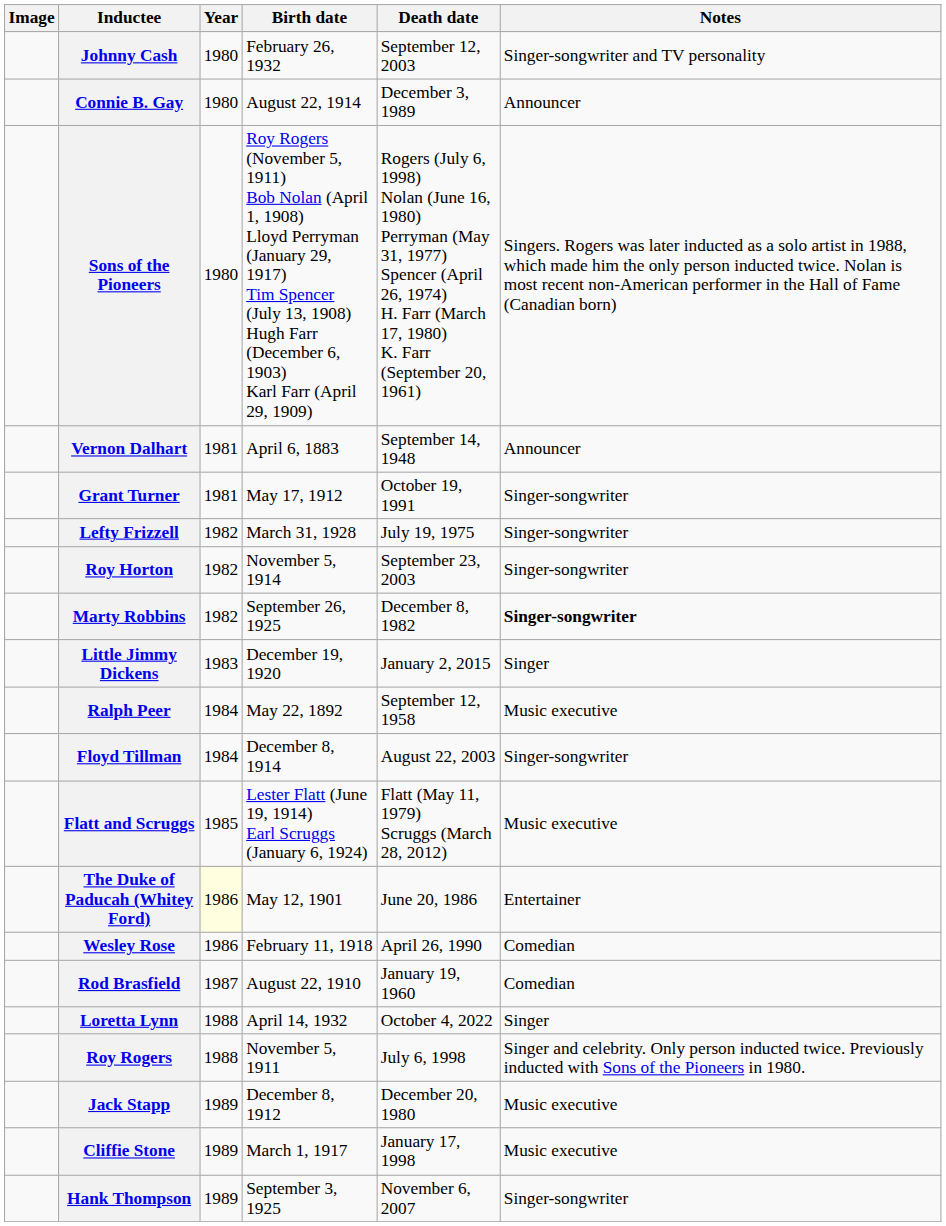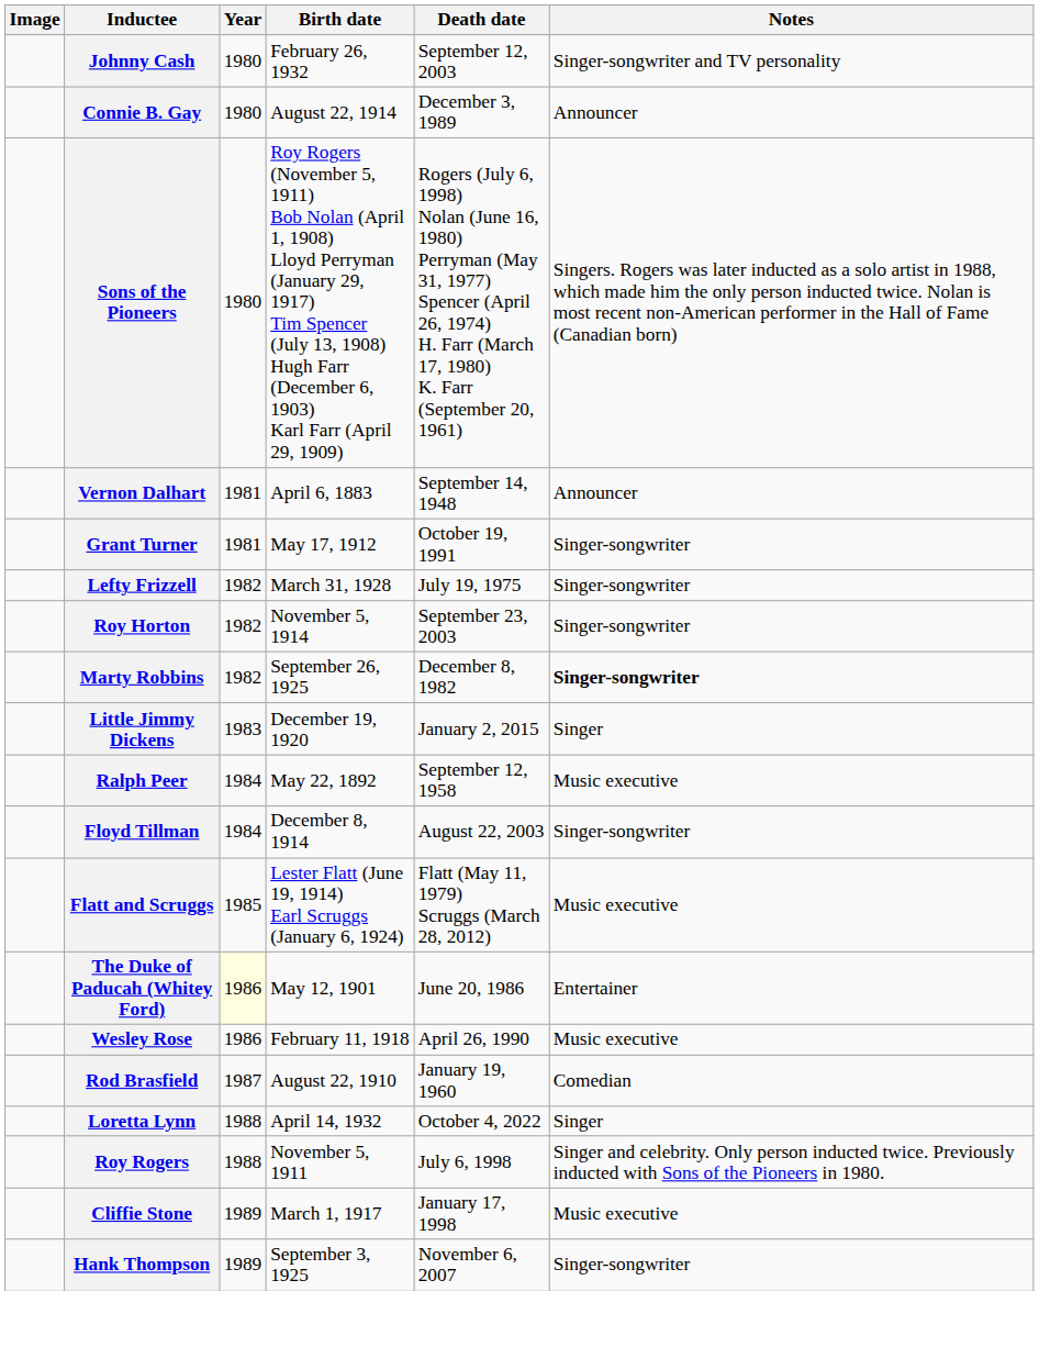Wesley Rose | Notes: Comedian -> Music executive
- row: Jack Stapp | 1989 | December 8, 1912 | December 20, 1980 | Music executive
